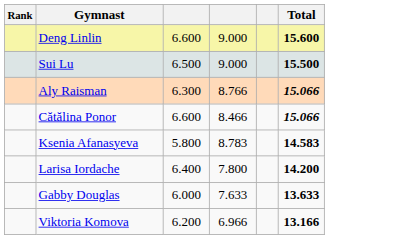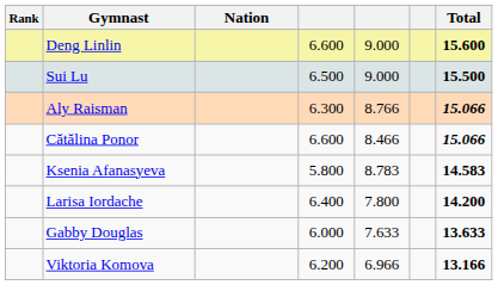+ column: Nation
